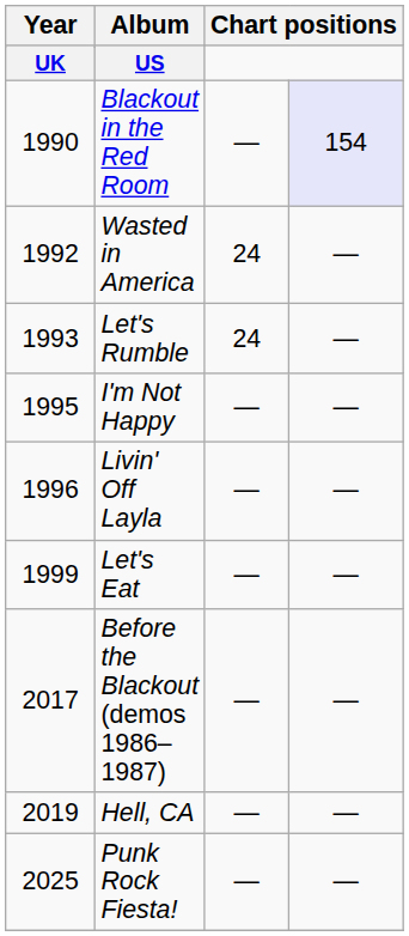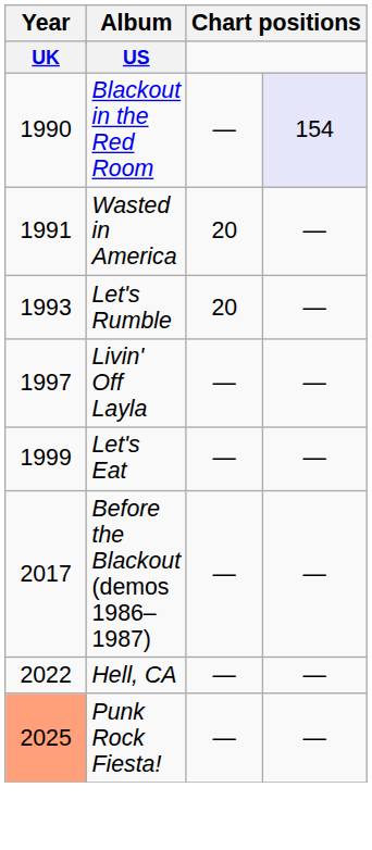Wasted in America | Year: 1992 -> 1991
Wasted in America | column 3: 24 -> 20
Let's Rumble | column 3: 24 -> 20
- row: 1995 | I'm Not Happy | — | —
Livin' Off Layla | Year: 1996 -> 1997
Hell, CA | Year: 2019 -> 2022
Punk Rock Fiesta! | Year: no background -> lightsalmon background
